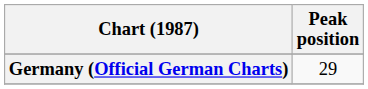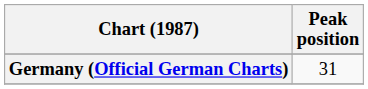Germany (Official German Charts) | Peak position: 29 -> 31
